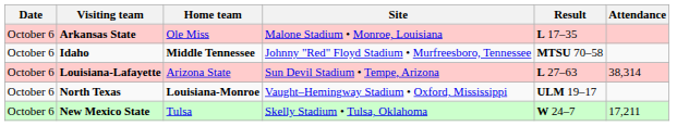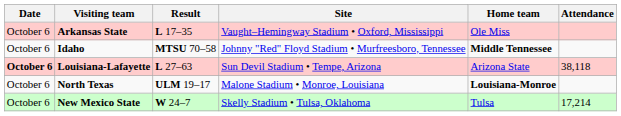columns swapped: Home team <-> Result
Arkansas State | Site: Malone Stadium • Monroe, Louisiana -> Vaught–Hemingway Stadium • Oxford, Mississippi
Louisiana-Lafayette | Date: normal -> bold
Louisiana-Lafayette | Attendance: 38,314 -> 38,118
North Texas | Site: Vaught–Hemingway Stadium • Oxford, Mississippi -> Malone Stadium • Monroe, Louisiana
New Mexico State | Attendance: 17,211 -> 17,214
